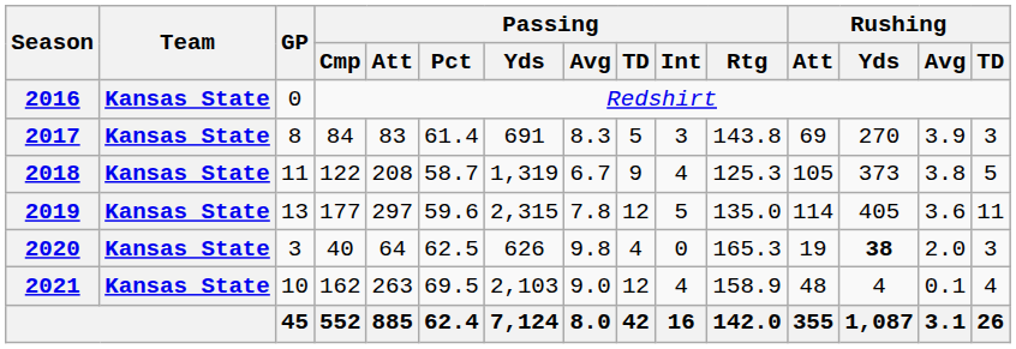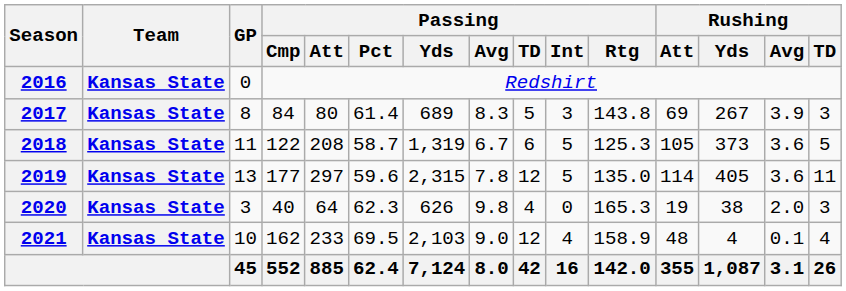2017 | Passing / Att: 83 -> 80
2017 | Passing / Yds: 691 -> 689
2017 | Rushing / Yds: 270 -> 267
2018 | Passing / TD: 9 -> 6
2018 | Passing / Int: 4 -> 5
2018 | Rushing / Avg: 3.8 -> 3.6
2020 | Passing / Pct: 62.5 -> 62.3
2020 | Rushing / Yds: bold -> normal
2021 | Passing / Att: 263 -> 233
